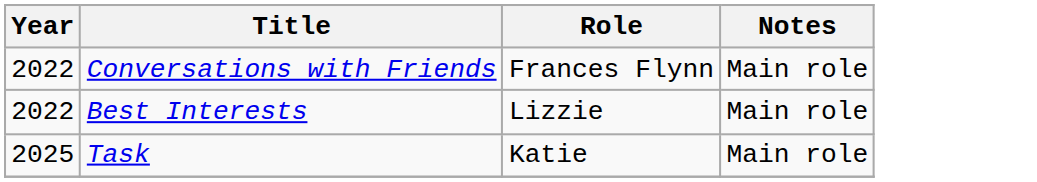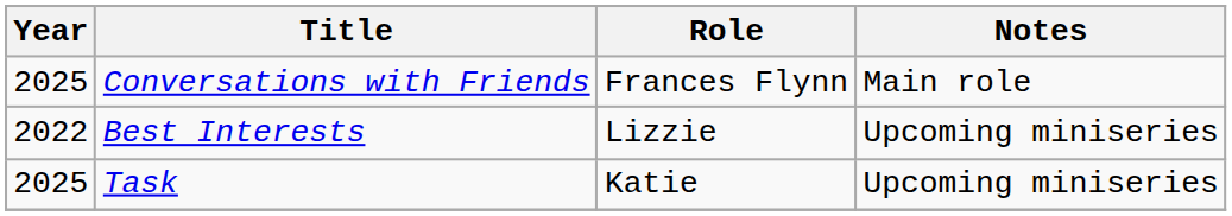Conversations with Friends | Year: 2022 -> 2025
Best Interests | Notes: Main role -> Upcoming miniseries
Task | Notes: Main role -> Upcoming miniseries
